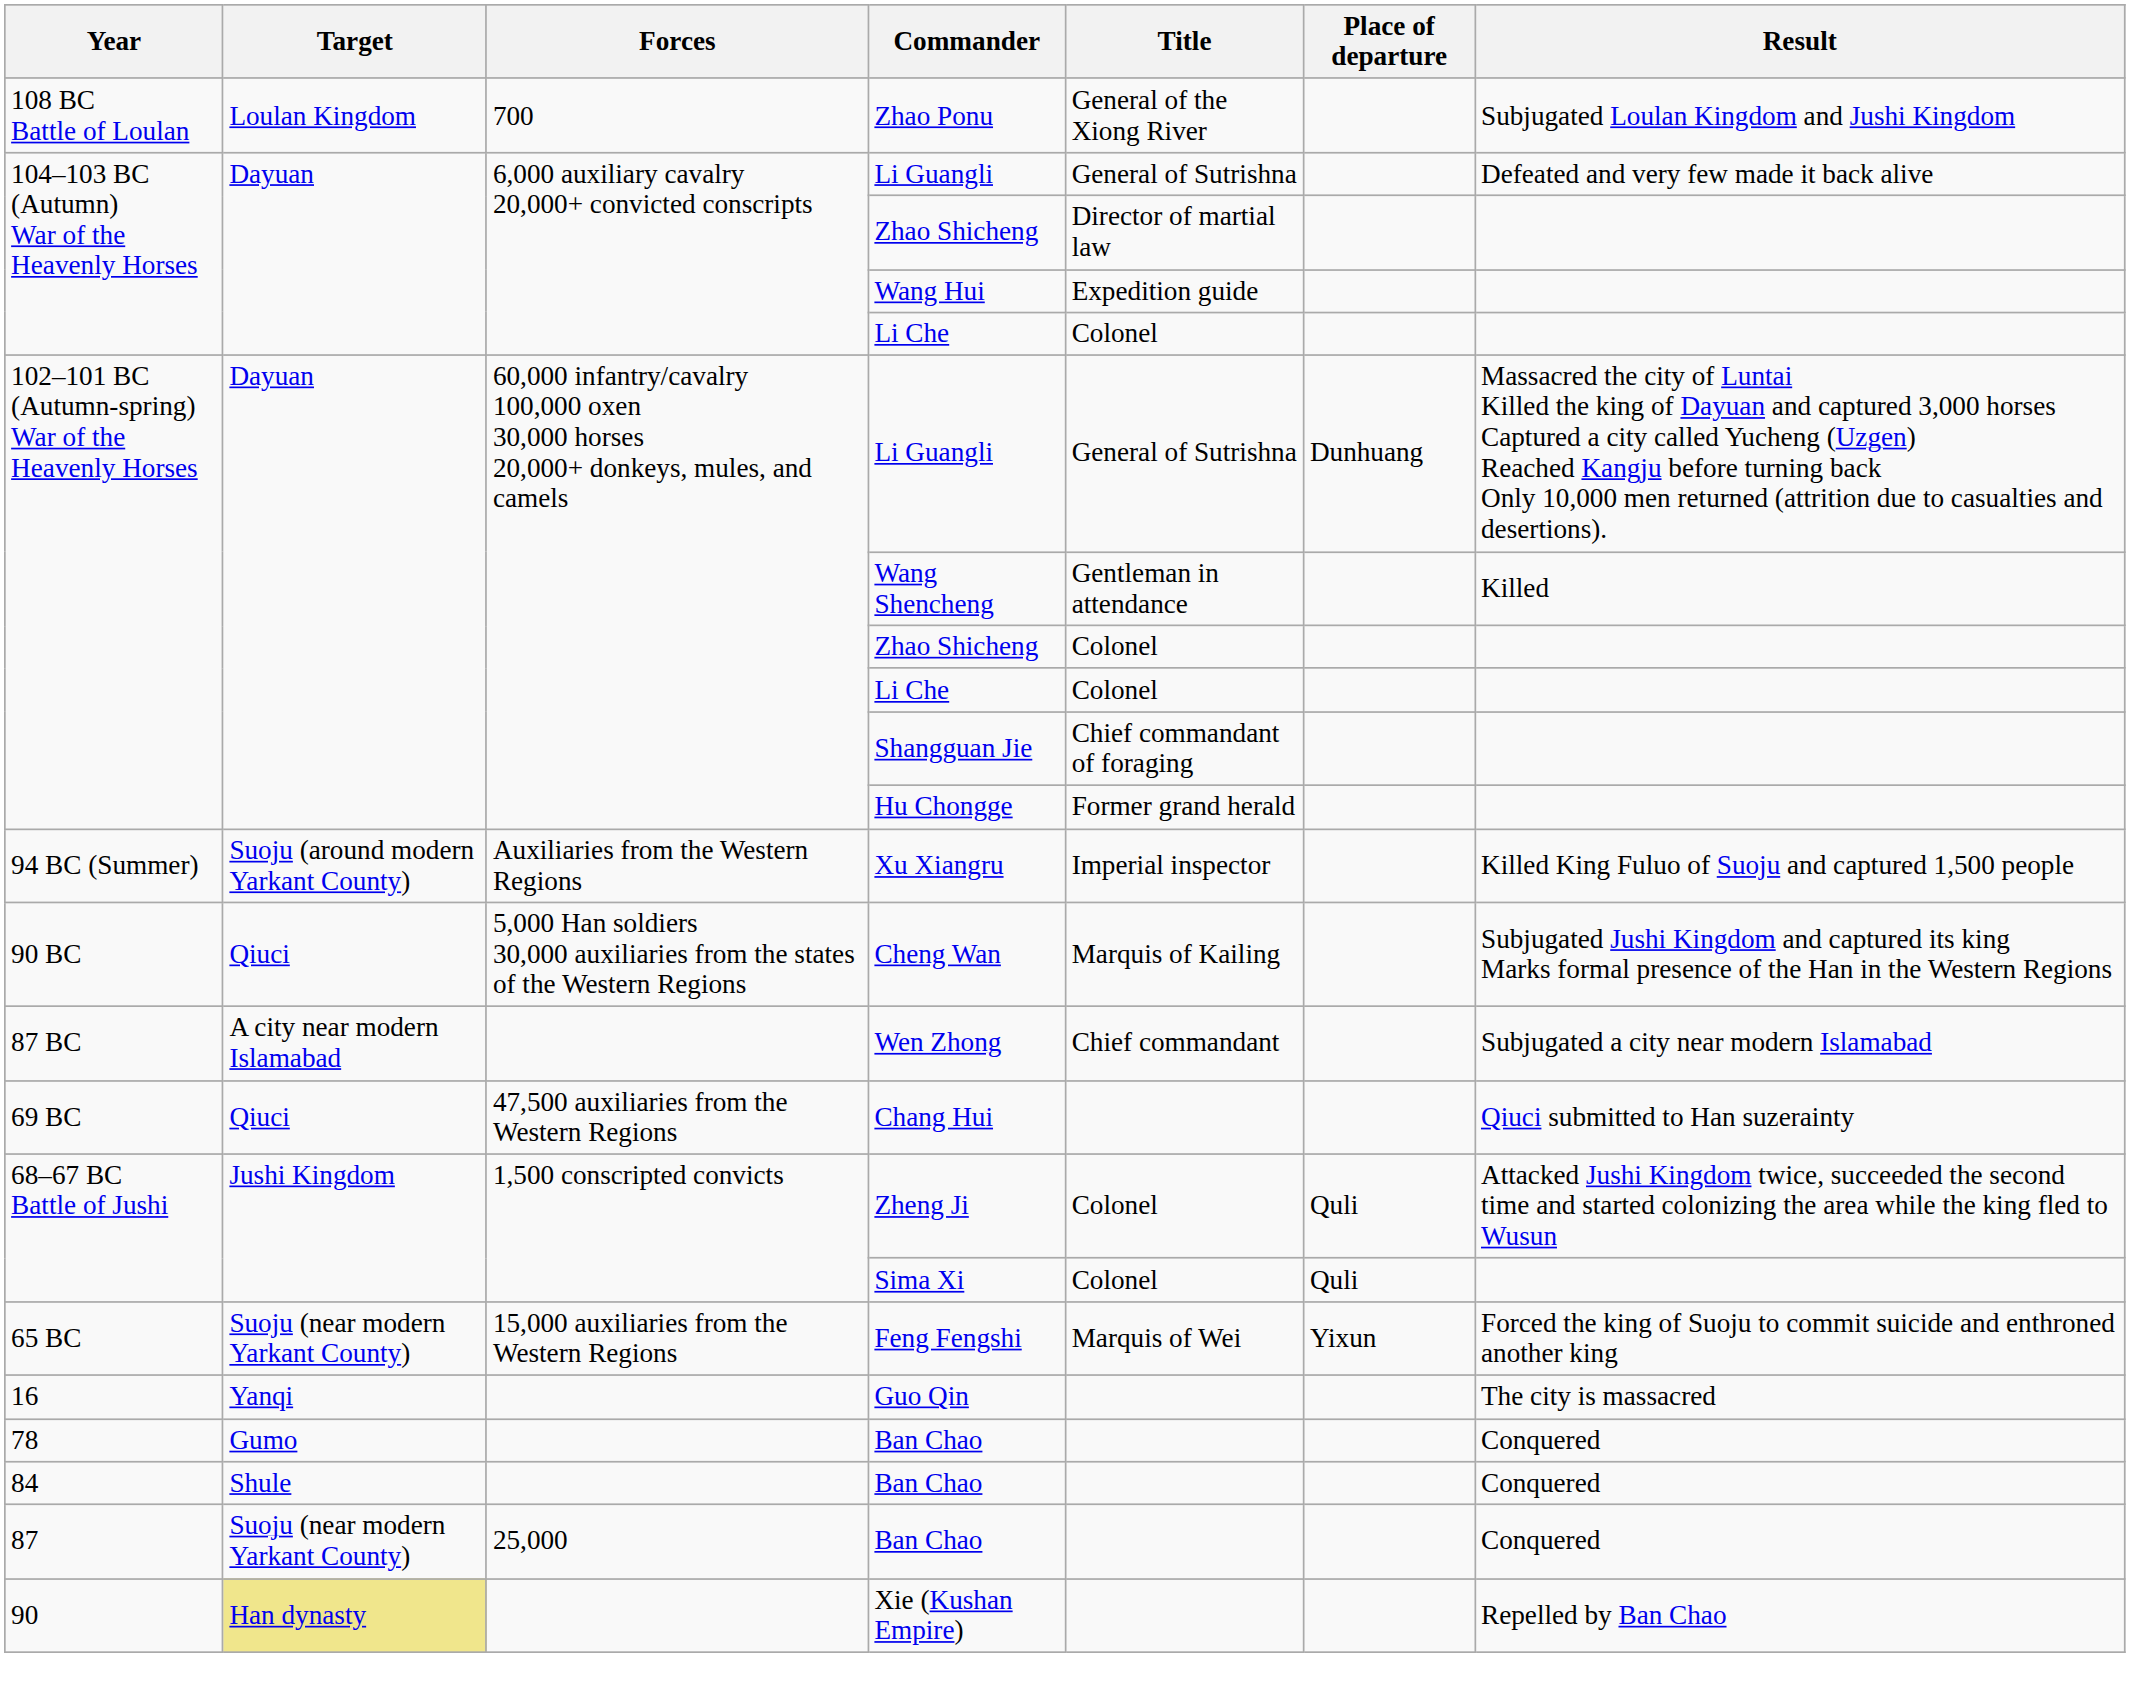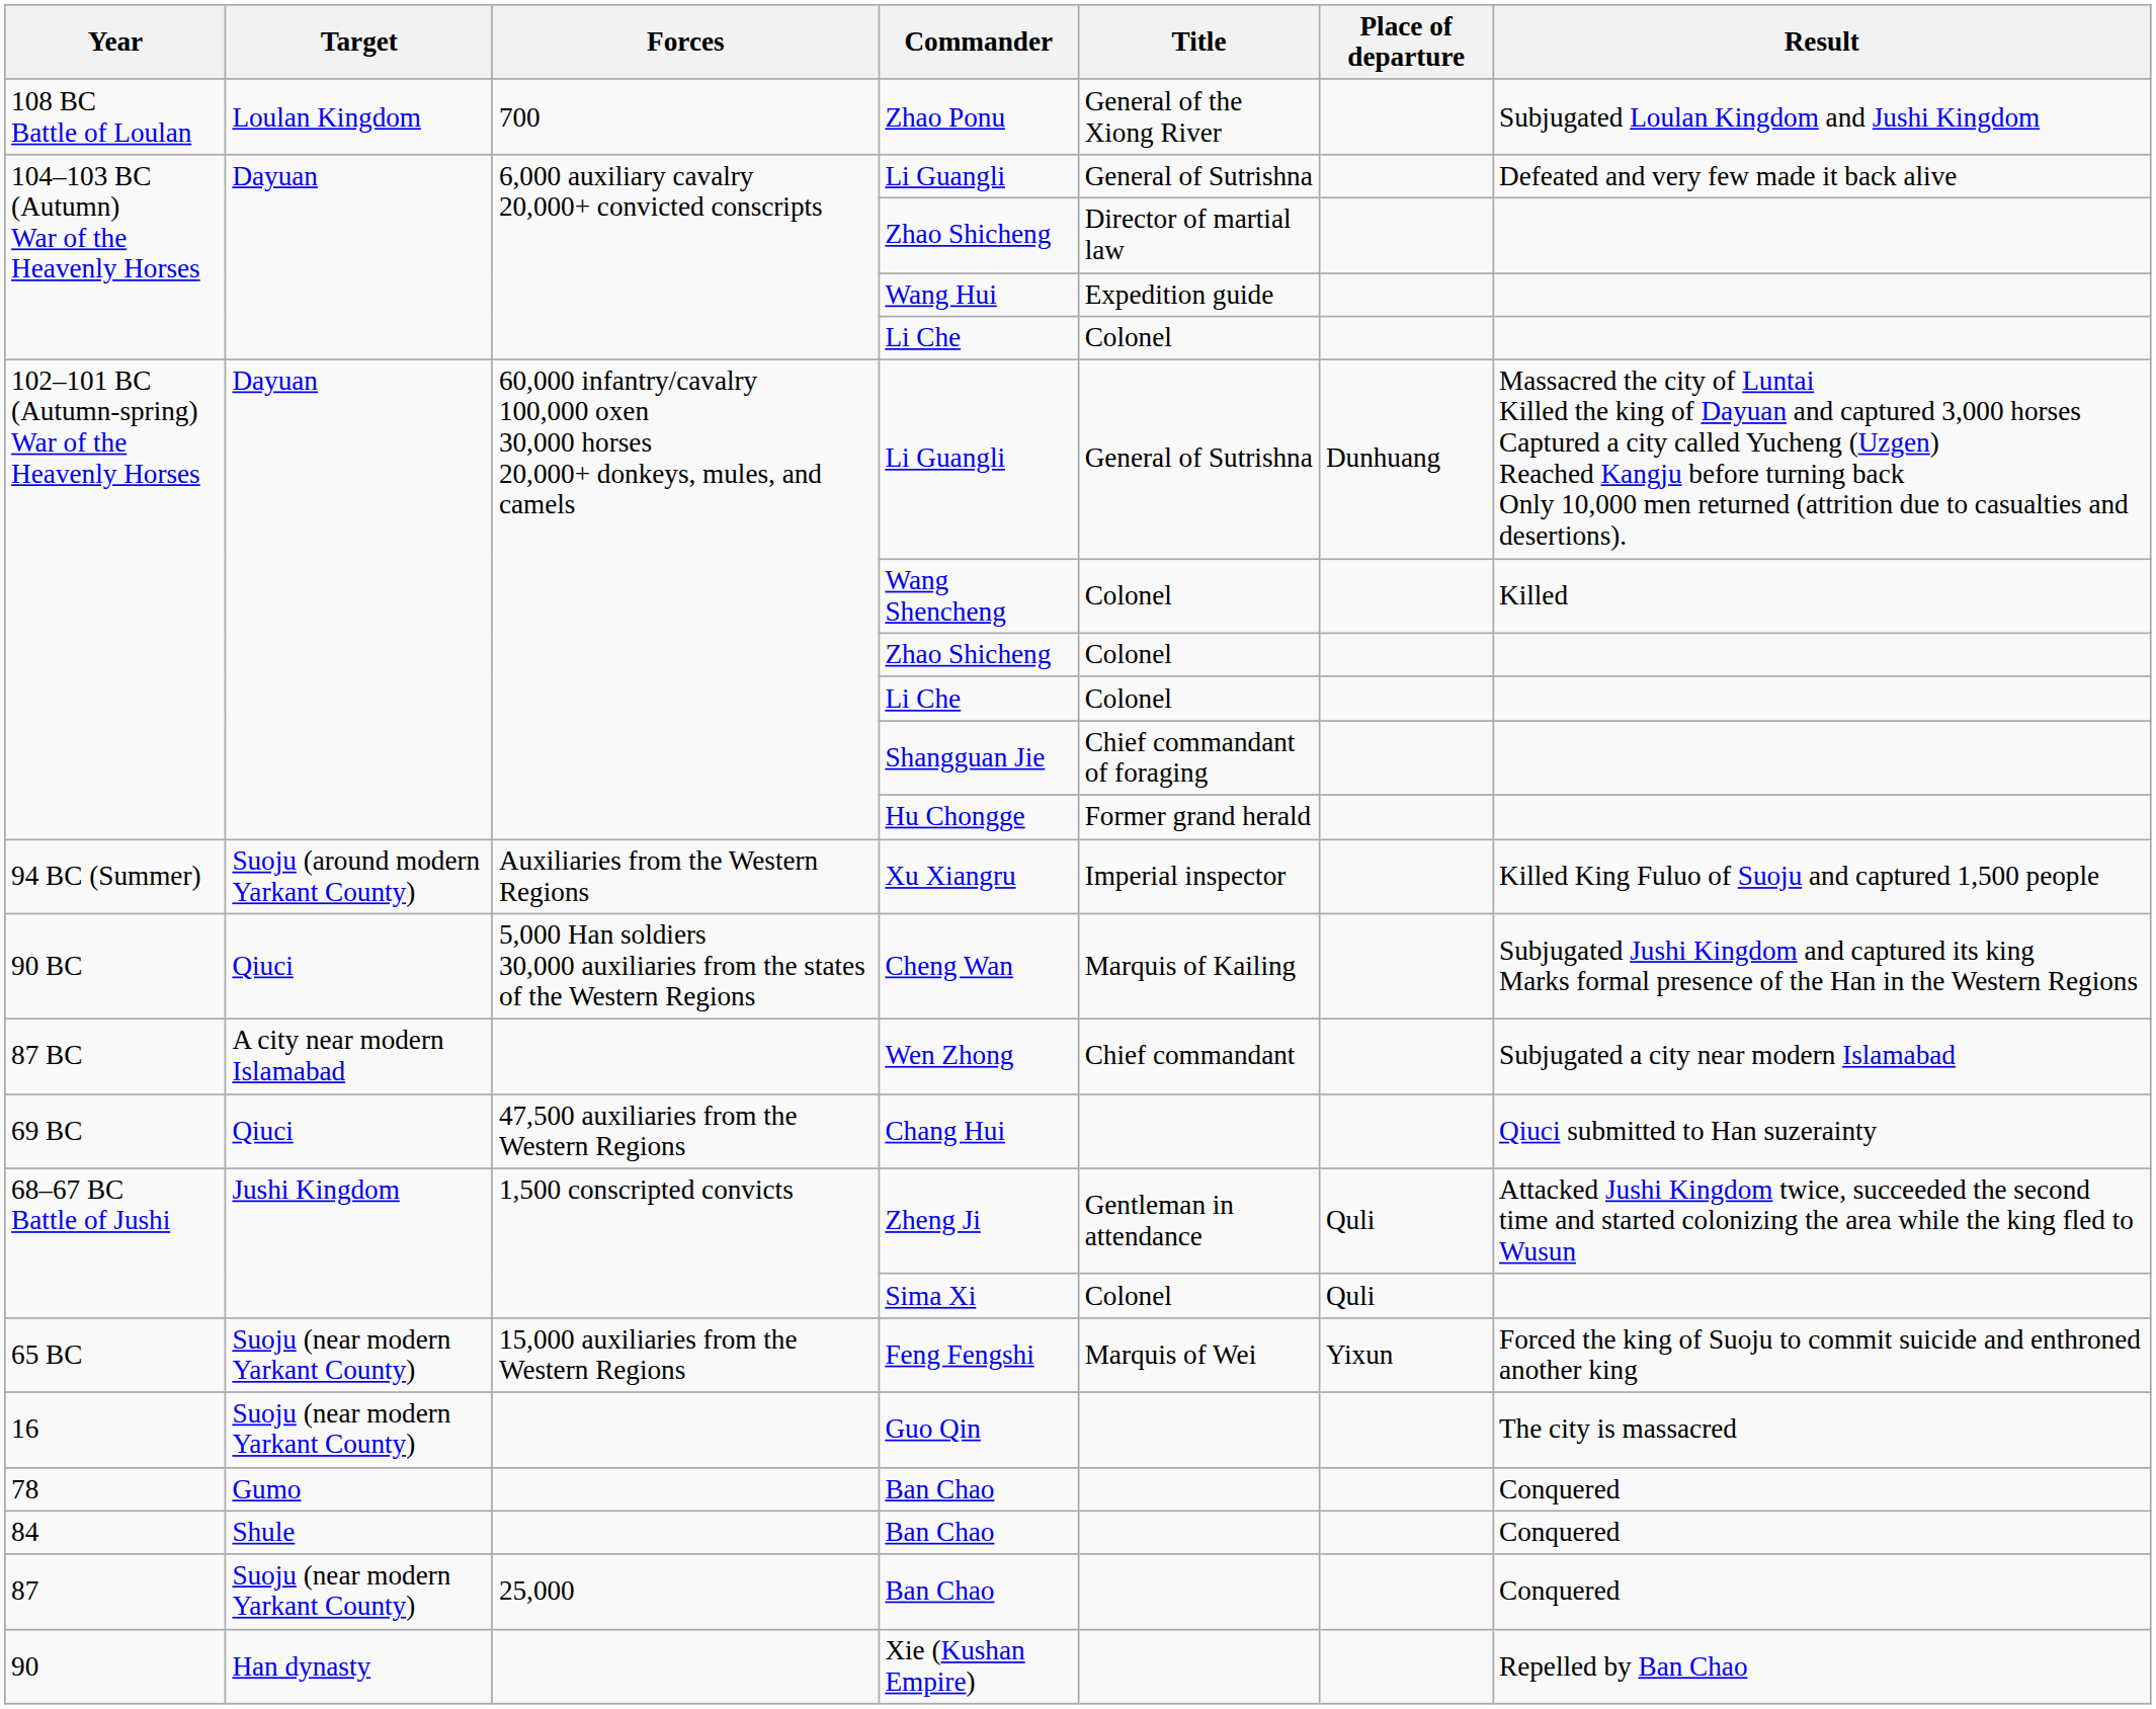Wang Shencheng | Title: Gentleman in attendance -> Colonel
Zheng Ji | Title: Colonel -> Gentleman in attendance
Guo Qin | Target: Yanqi -> Suoju (near modern Yarkant County)
Xie (Kushan Empire) | Target: khaki background -> no background
